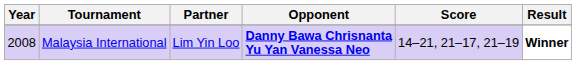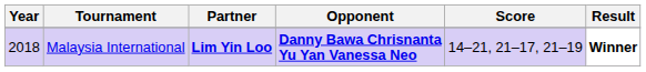Malaysia International | Year: 2008 -> 2018
Malaysia International | Partner: normal -> bold
